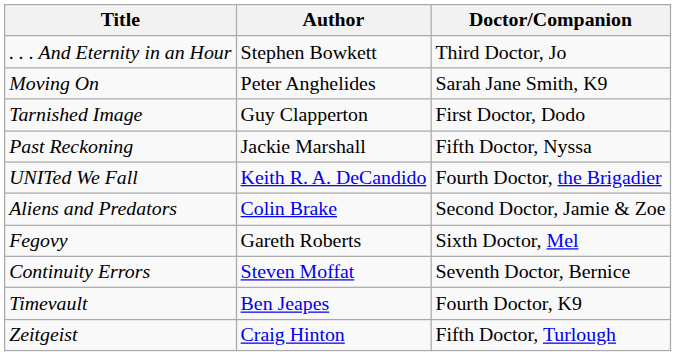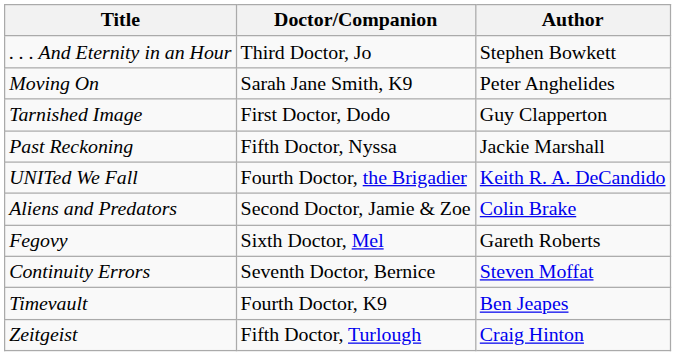columns swapped: Author <-> Doctor/Companion
